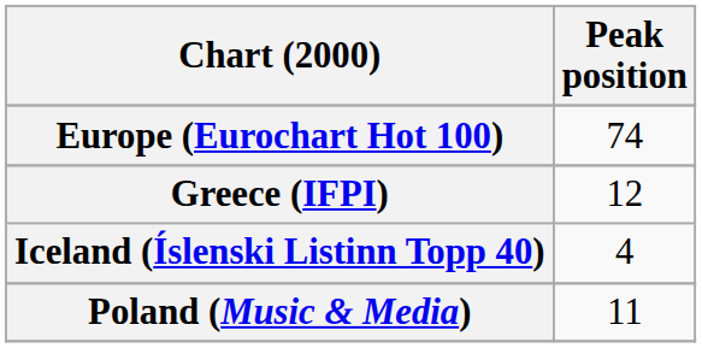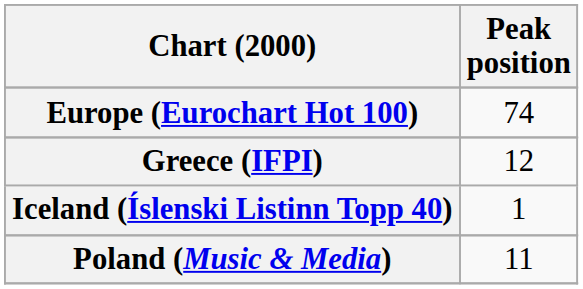Iceland (Íslenski Listinn Topp 40) | Peak position: 4 -> 1
